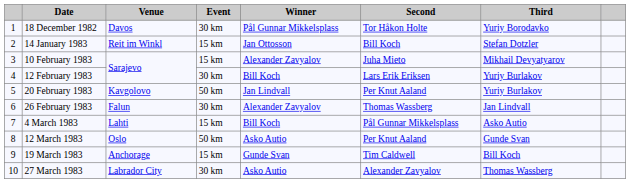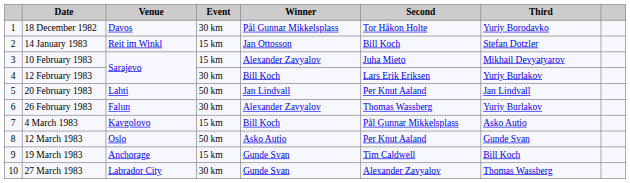20 February 1983 | Venue: Kavgolovo -> Lahti
20 February 1983 | Third: Yuriy Burlakov -> Jan Lindvall
26 February 1983 | Third: Jan Lindvall -> Yuriy Burlakov
4 March 1983 | Venue: Lahti -> Kavgolovo
27 March 1983 | Winner: Asko Autio -> Gunde Svan
